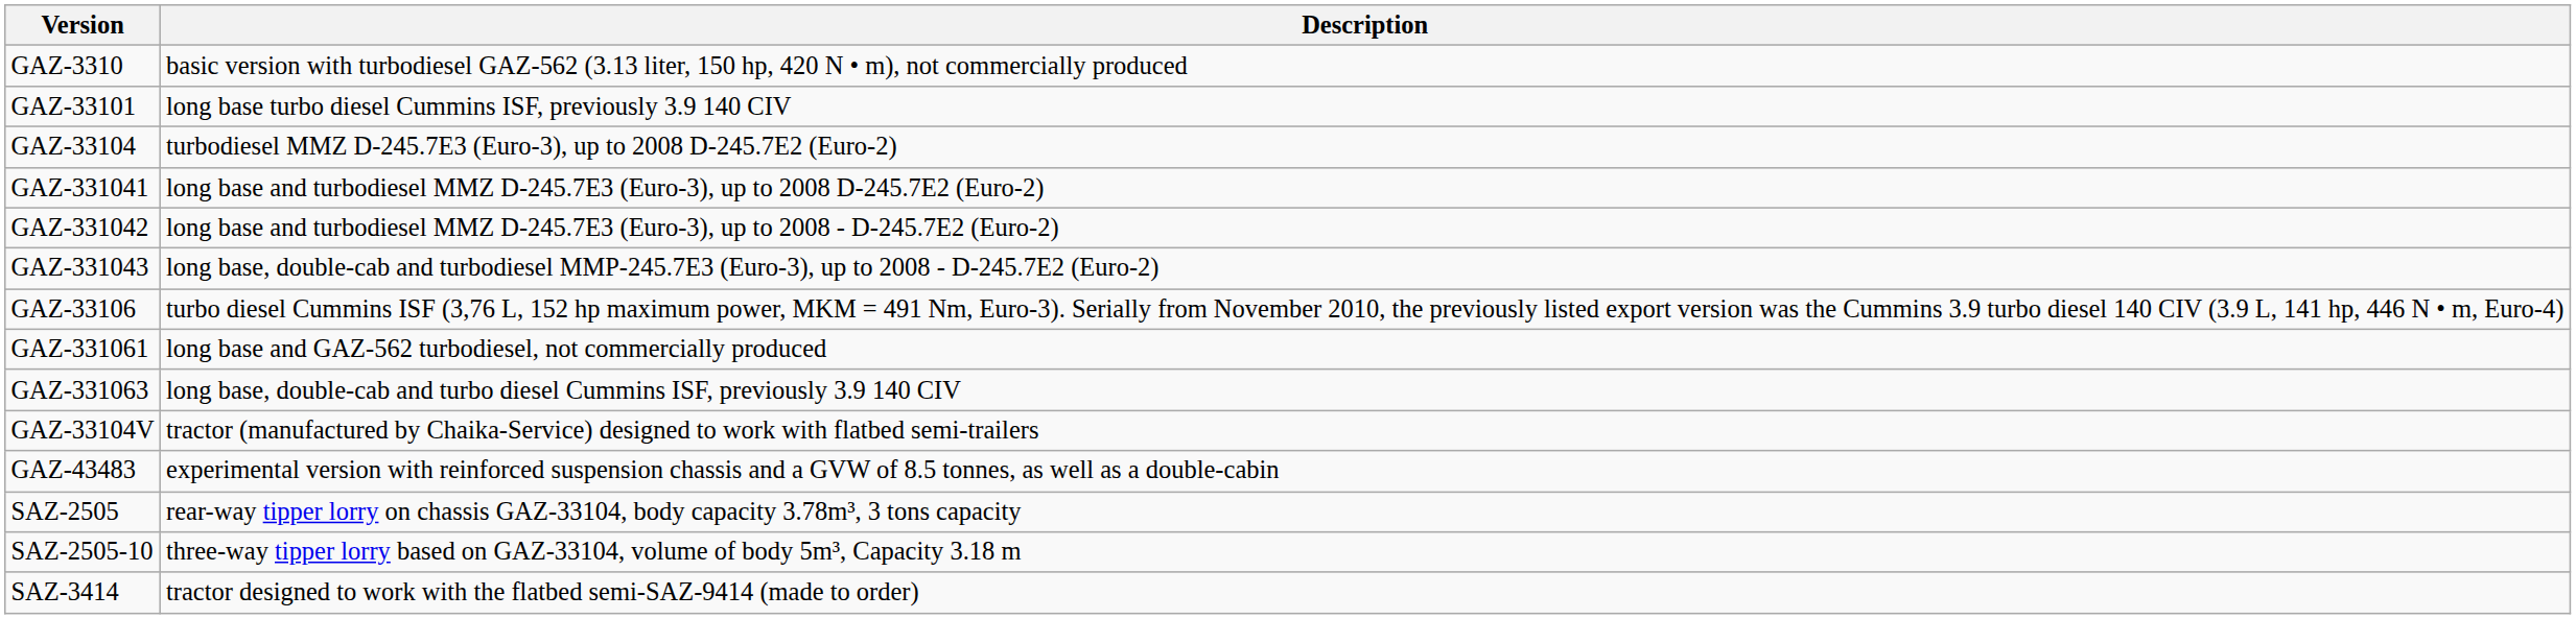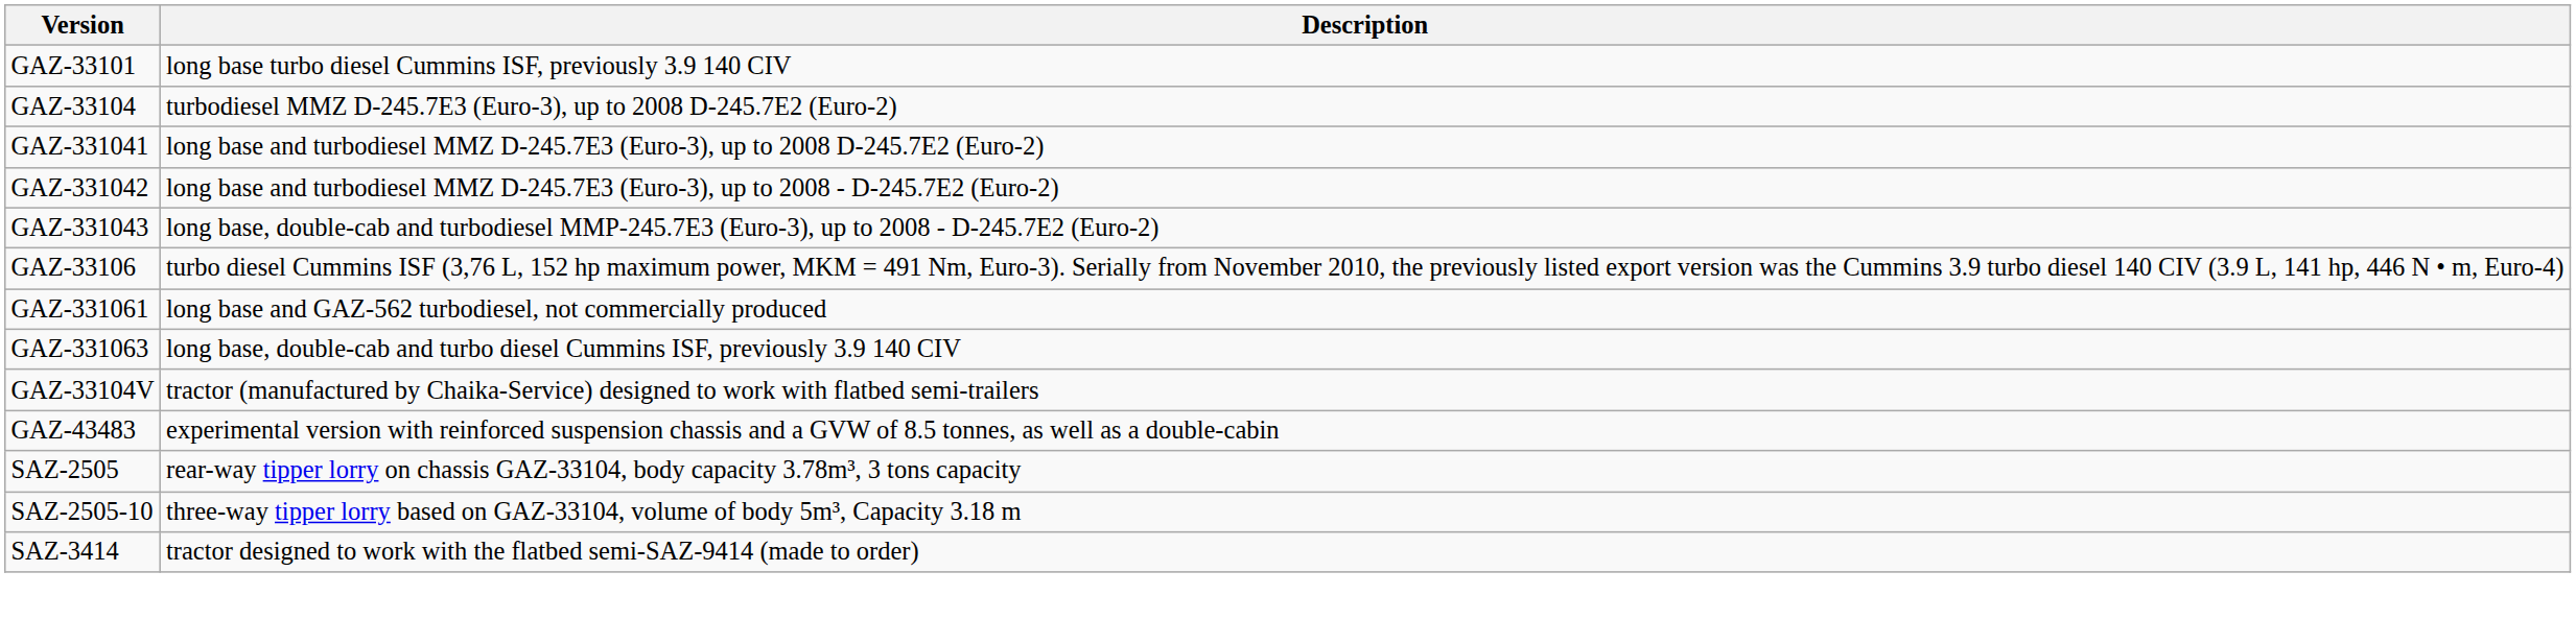- row: GAZ-3310 | basic version with turbodiesel GAZ-562 (3.13 liter, 150 hp, 420 N • m), not commercially produced
